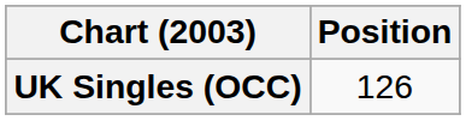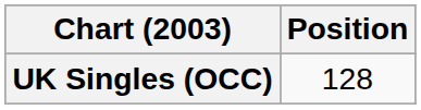UK Singles (OCC) | Position: 126 -> 128
